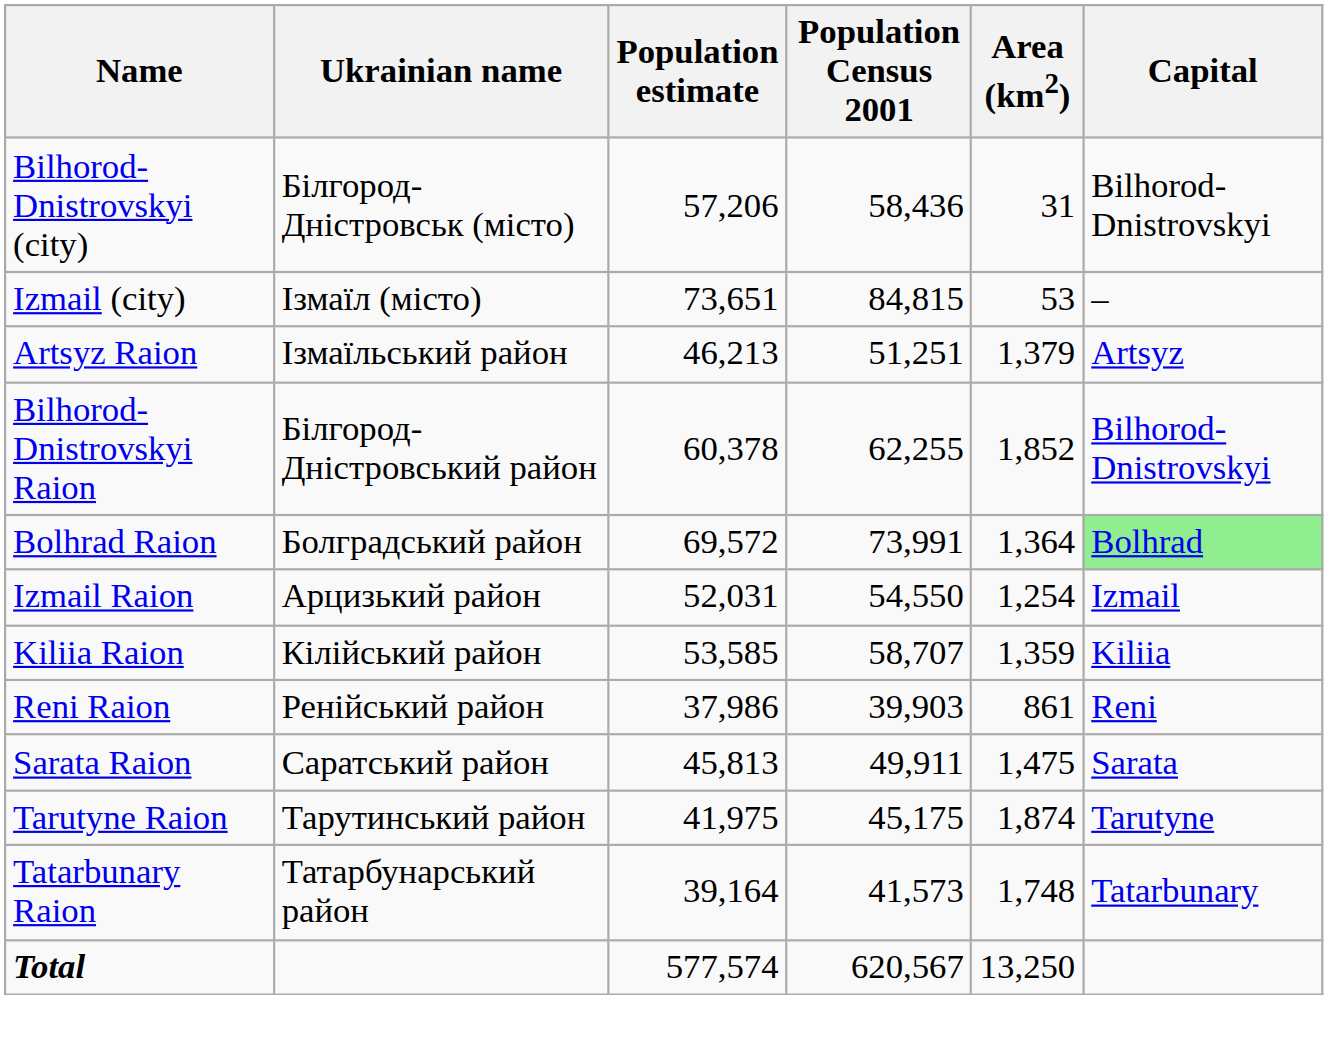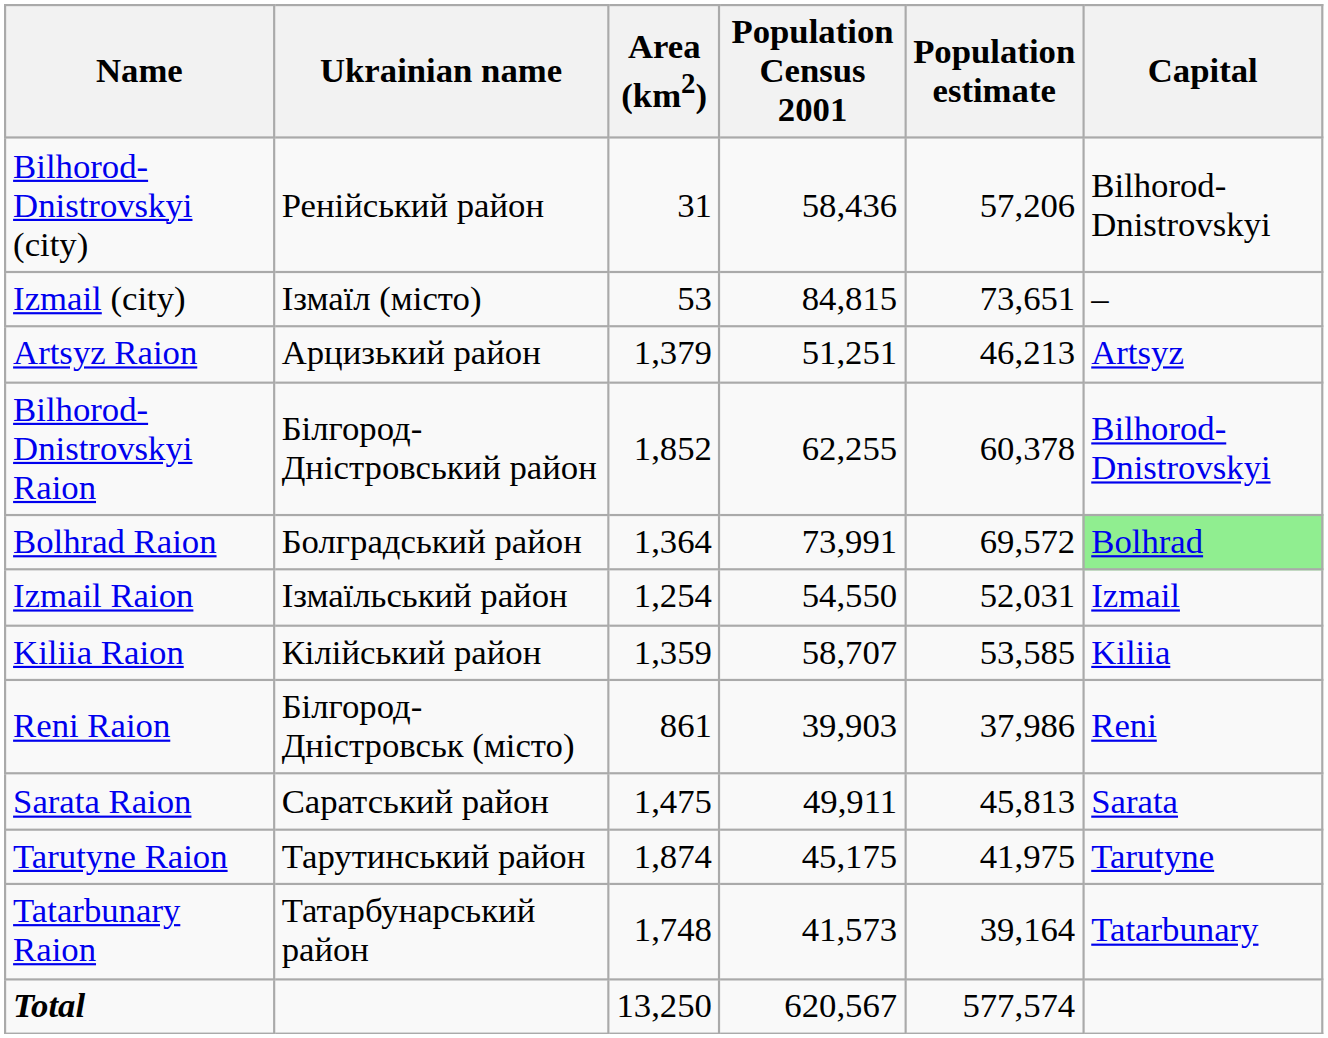columns swapped: Area (km2) <-> Population estimate
Bilhorod-Dnistrovskyi (city) | Ukrainian name: Білгород-Дністровськ (місто) -> Ренійський район
Artsyz Raion | Ukrainian name: Ізмаїльський район -> Арцизький район
Izmail Raion | Ukrainian name: Арцизький район -> Ізмаїльський район
Reni Raion | Ukrainian name: Ренійський район -> Білгород-Дністровськ (місто)
